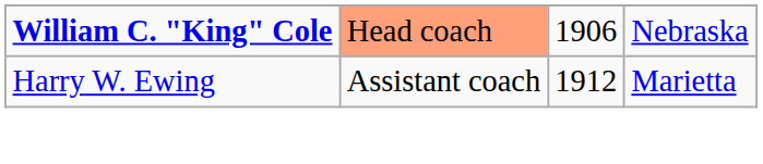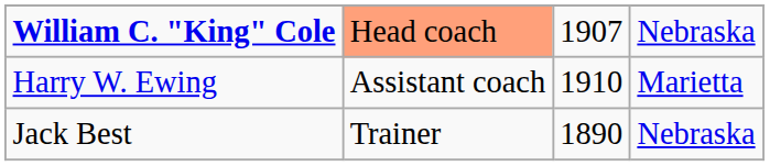William C. "King" Cole | column 3: 1906 -> 1907
Harry W. Ewing | column 3: 1912 -> 1910
+ row: Jack Best | Trainer | 1890 | Nebraska
